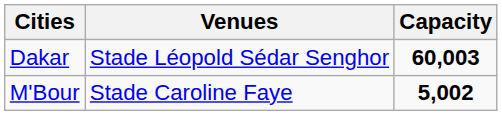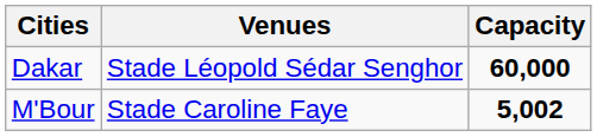Dakar | Capacity: 60,003 -> 60,000
